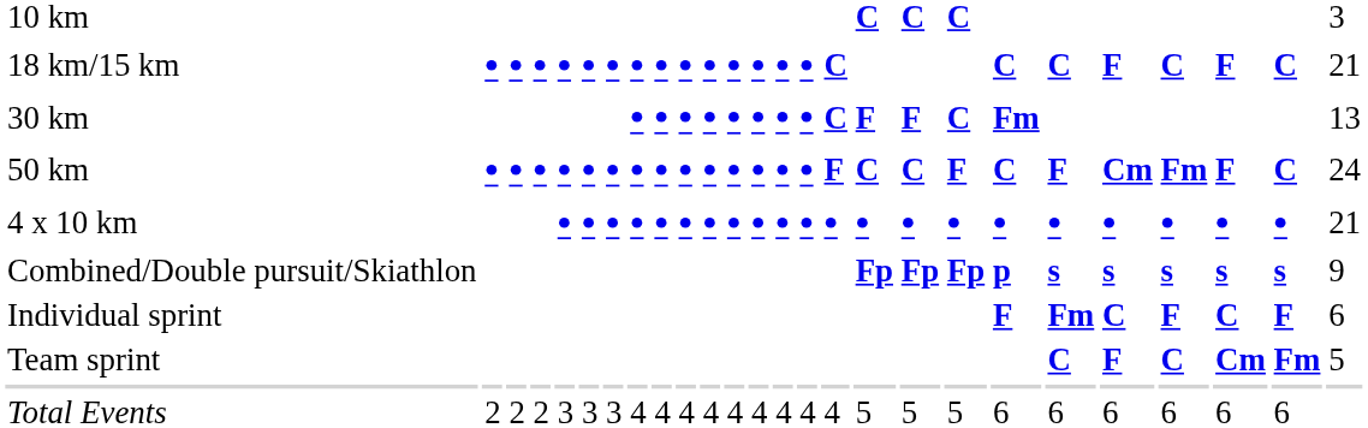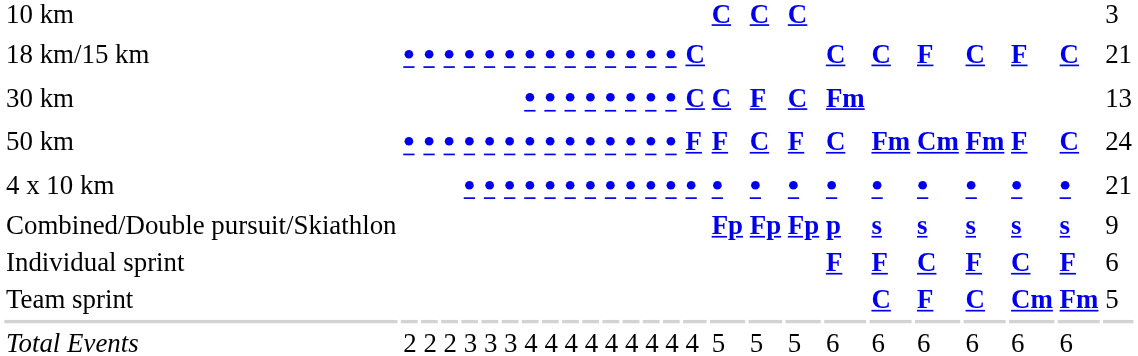30 km | column 17: F -> C
50 km | column 17: C -> F
50 km | column 21: F -> Fm
Individual sprint | column 21: Fm -> F
